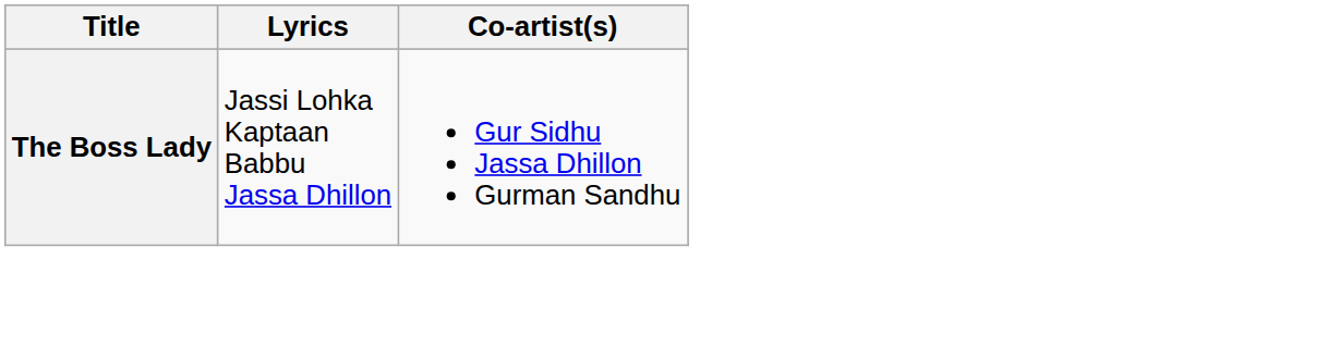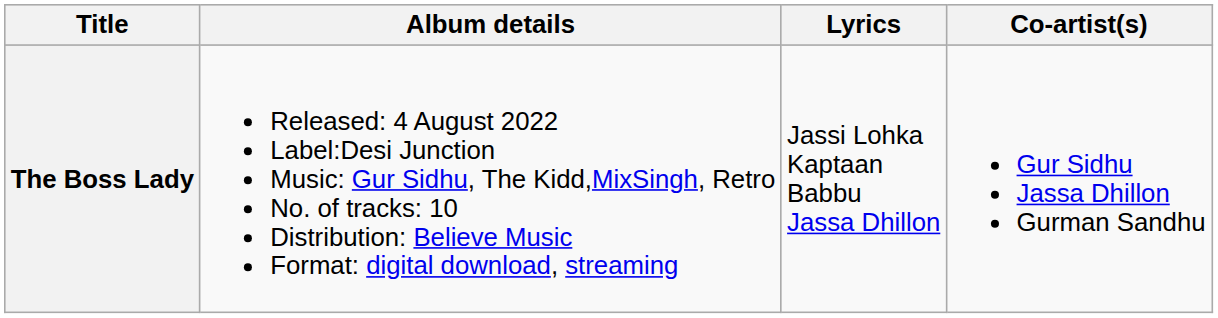+ column: Album details | Released: 4 August 2022 Label:Desi Junction Music: Gur Sidhu, The Kidd,MixSingh, Retro No. of tracks: 10 Distribution: Believe Music Format: digital download, streaming
